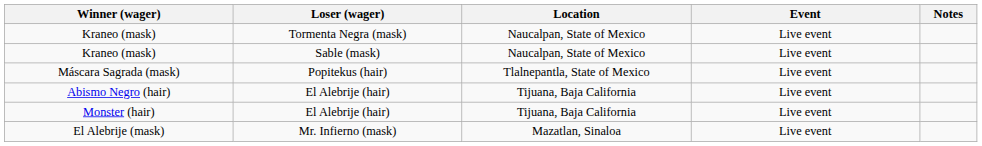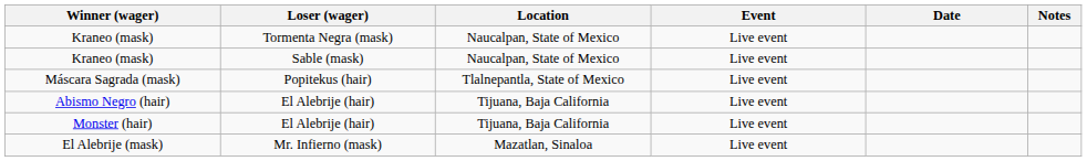+ column: Date
